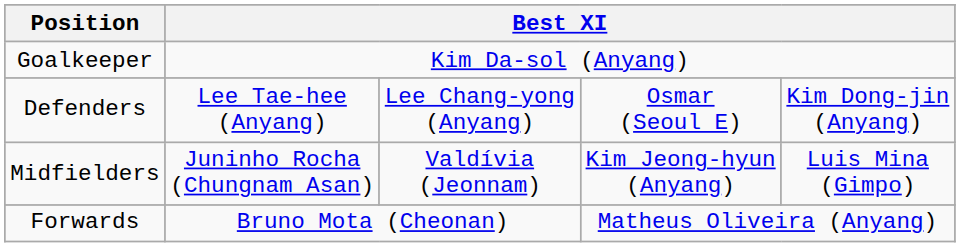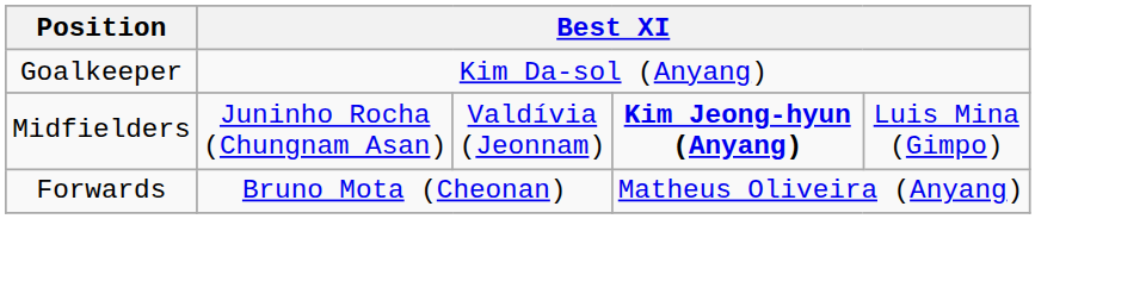- row: Defenders | Lee Tae-hee (Anyang) | Lee Chang-yong (Anyang) | Osmar (Seoul E) | Kim Dong-jin (Anyang)
Midfielders | column 4: normal -> bold
